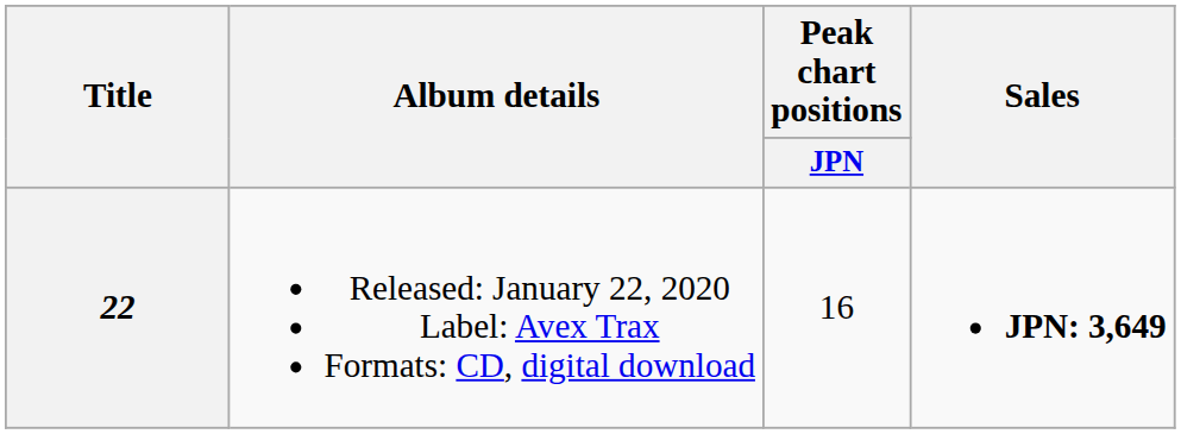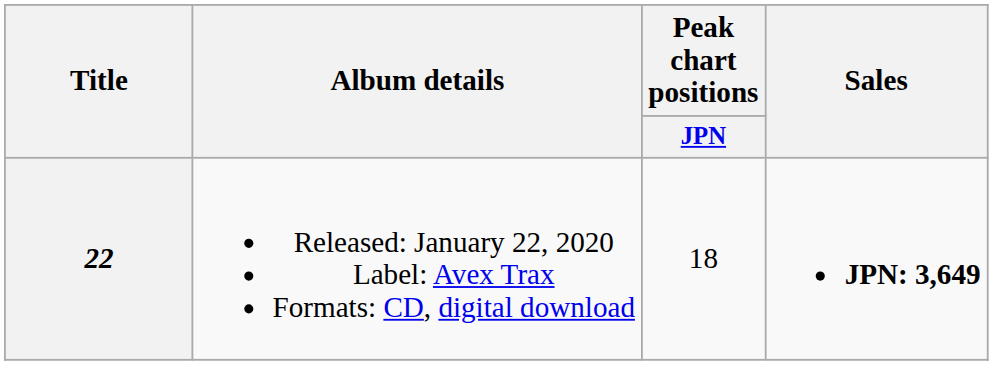22 | Peak chart positions / JPN: 16 -> 18
